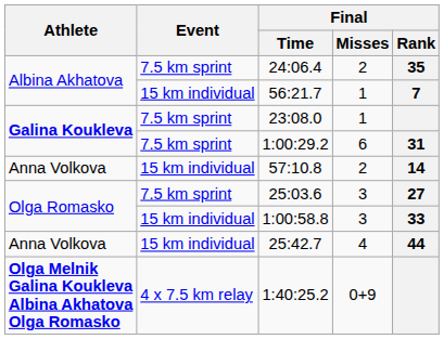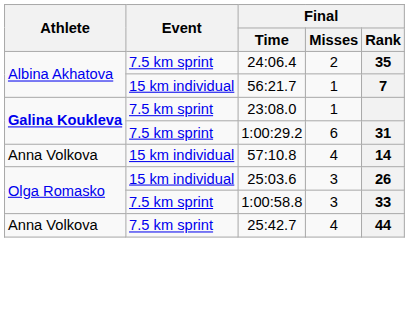57:10.8 | Final / Misses: 2 -> 4
25:03.6 | Event: 7.5 km sprint -> 15 km individual
25:03.6 | Final / Rank: 27 -> 26
1:00:58.8 | Event: 15 km individual -> 7.5 km sprint
25:42.7 | Event: 15 km individual -> 7.5 km sprint
- row: Olga Melnik Galina Koukleva Albina Akhatova Olga Romasko | 4 x 7.5 km relay | 1:40:25.2 | 0+9
